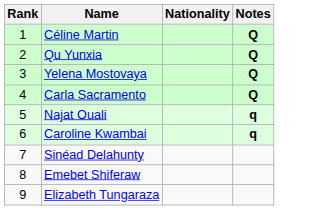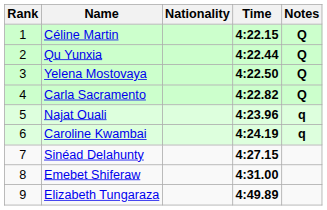+ column: Time | 4:22.15 | 4:22.44 | 4:22.50 | 4:22.82 | 4:23.96 | 4:24.19 | 4:27.15 | 4:31.00 | 4:49.89
